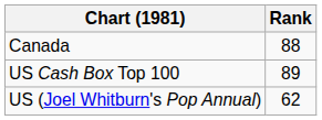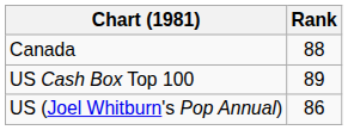US (Joel Whitburn's Pop Annual) | Rank: 62 -> 86
